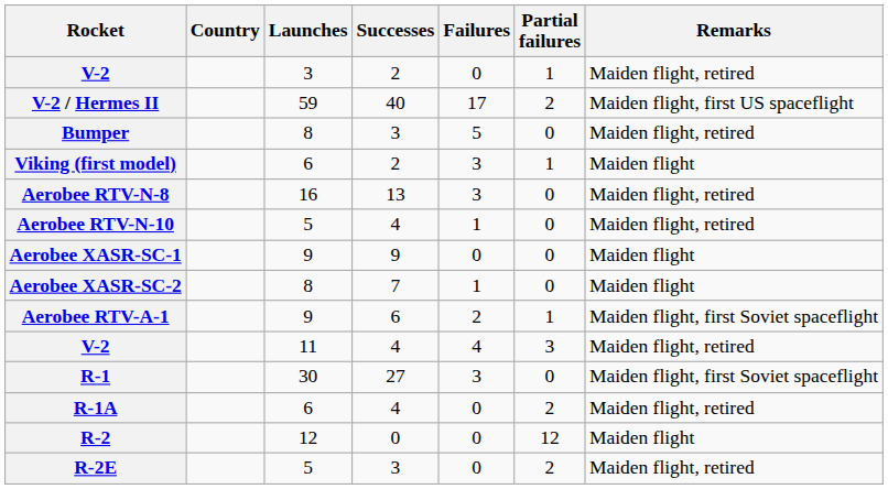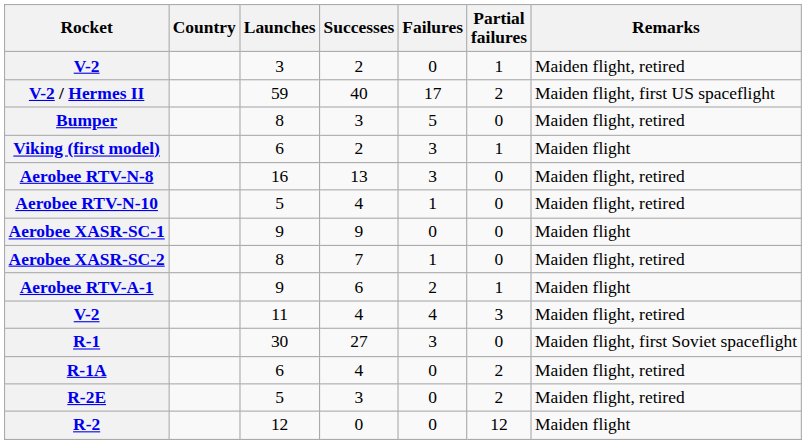Aerobee XASR-SC-2 | Remarks: Maiden flight -> Maiden flight, retired
Aerobee RTV-A-1 | Remarks: Maiden flight, first Soviet spaceflight -> Maiden flight
rows swapped: R-2E <-> R-2
